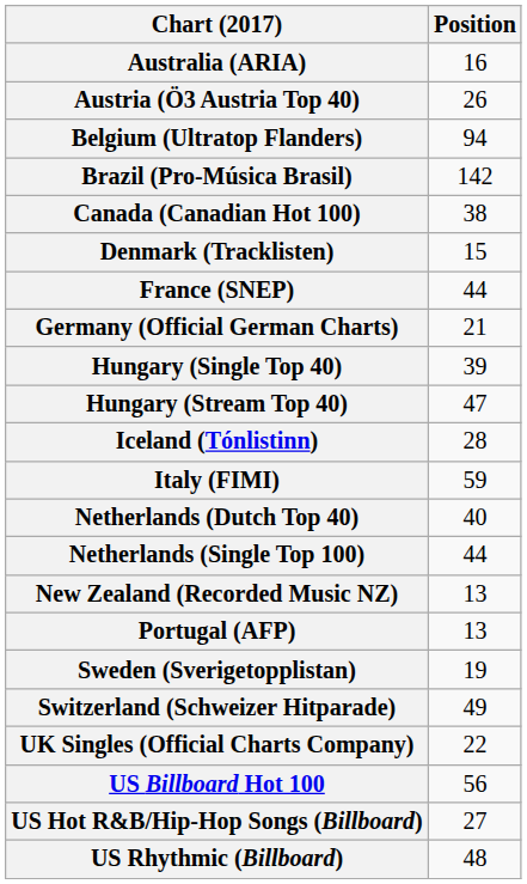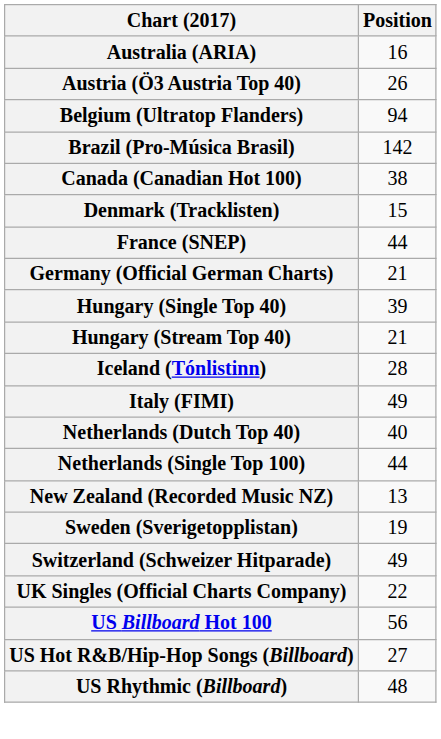Hungary (Stream Top 40) | Position: 47 -> 21
Italy (FIMI) | Position: 59 -> 49
- row: Portugal (AFP) | 13
